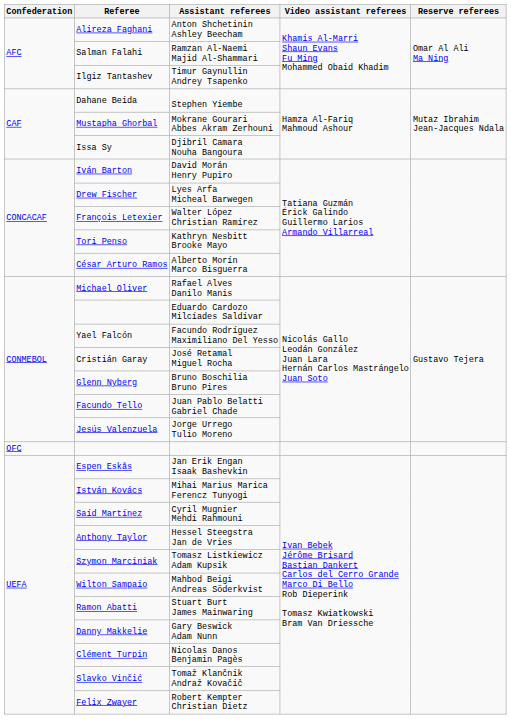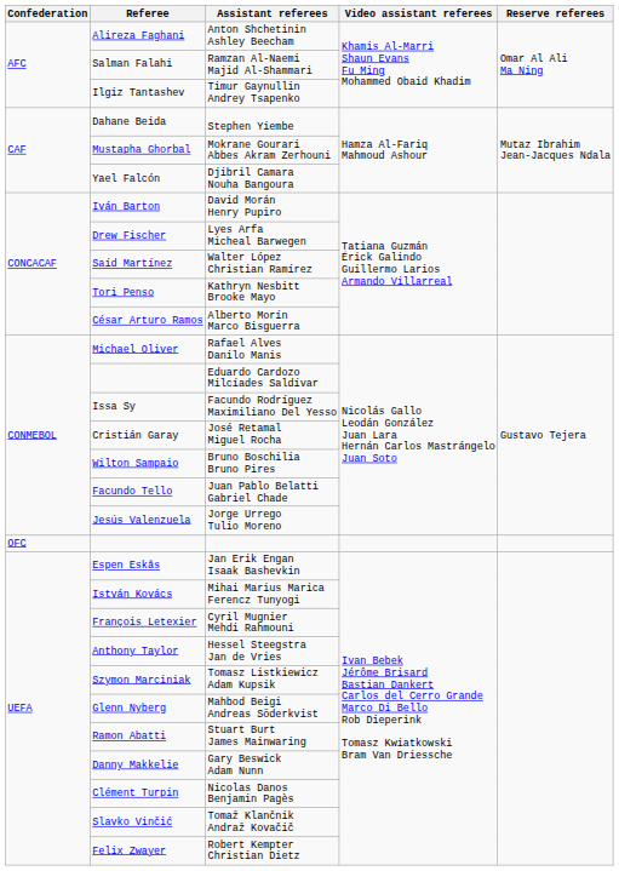Djibril Camara Nouha Bangoura | Referee: Issa Sy -> Yael Falcón
Walter López Christian Ramírez | Referee: François Letexier -> Saíd Martínez
Facundo Rodríguez Maximiliano Del Yesso | Referee: Yael Falcón -> Issa Sy
Bruno Boschilia Bruno Pires | Referee: Glenn Nyberg -> Wilton Sampaio
Cyril Mugnier Mehdi Rahmouni | Referee: Saíd Martínez -> François Letexier
Mahbod Beigi Andreas Söderkvist | Referee: Wilton Sampaio -> Glenn Nyberg
